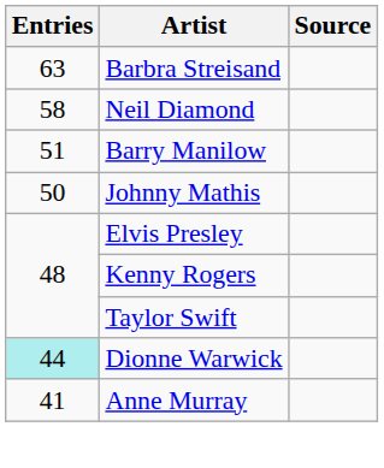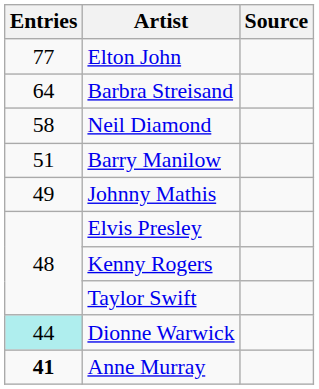+ row: 77 | Elton John
Barbra Streisand | Entries: 63 -> 64
Johnny Mathis | Entries: 50 -> 49
Anne Murray | Entries: normal -> bold
